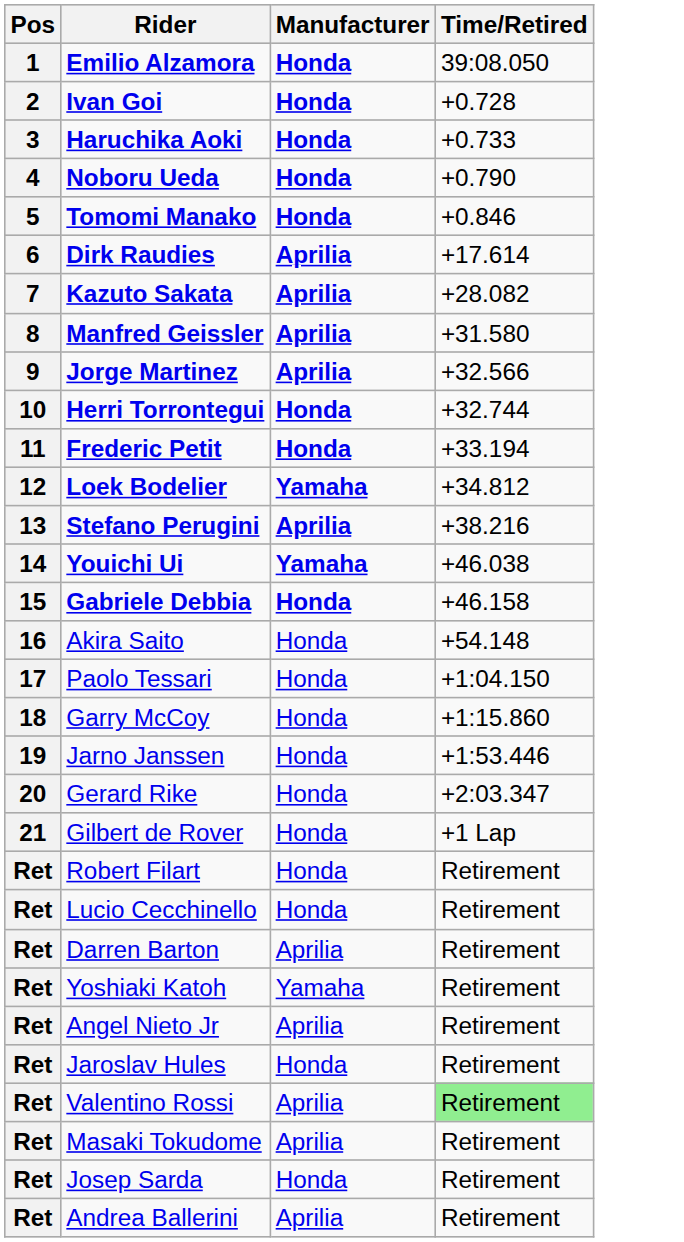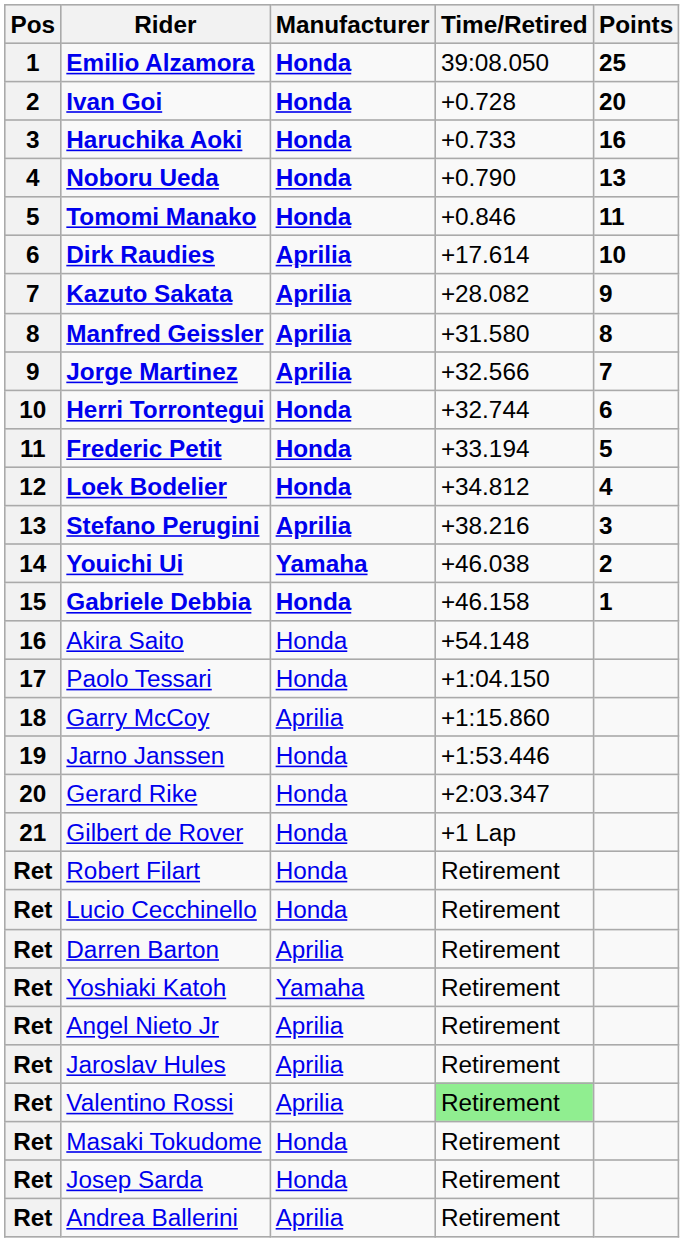+ column: Points | 25 | 20 | 16 | 13 | 11 | 10 | 9 | 8 | 7 | 6 | 5 | 4 | 3 | 2 | 1
Loek Bodelier | Manufacturer: Yamaha -> Honda
Garry McCoy | Manufacturer: Honda -> Aprilia
Jaroslav Hules | Manufacturer: Honda -> Aprilia
Masaki Tokudome | Manufacturer: Aprilia -> Honda
